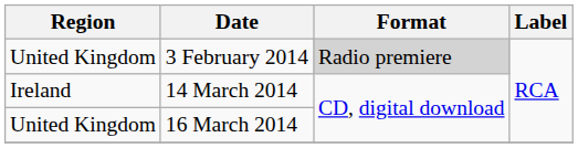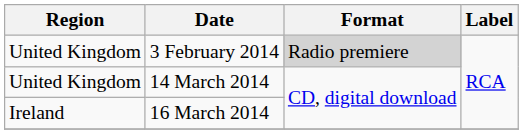14 March 2014 | Region: Ireland -> United Kingdom
16 March 2014 | Region: United Kingdom -> Ireland
